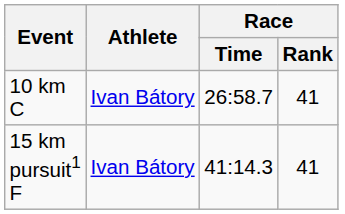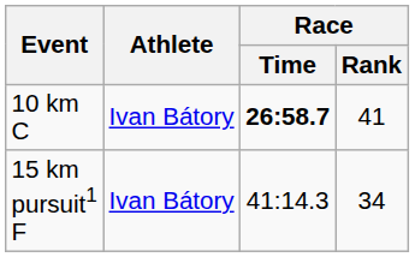10 km C | Race / Time: normal -> bold
15 km pursuit1 F | Race / Rank: 41 -> 34
